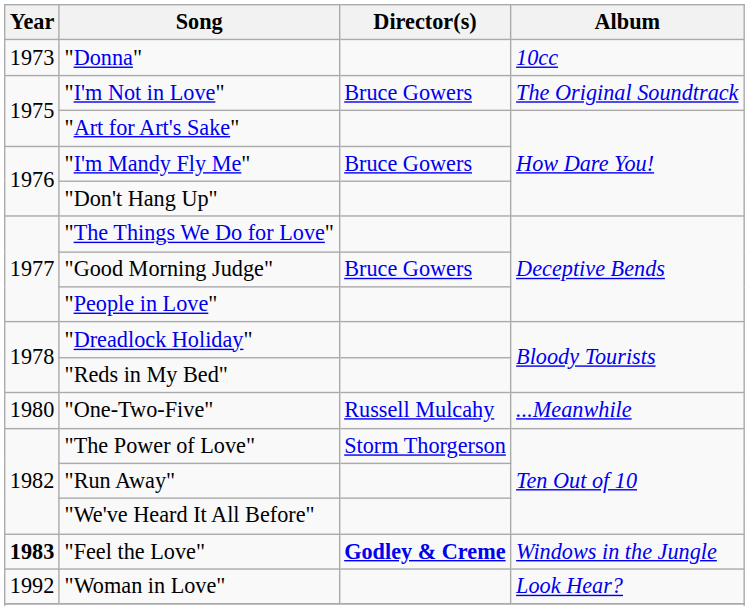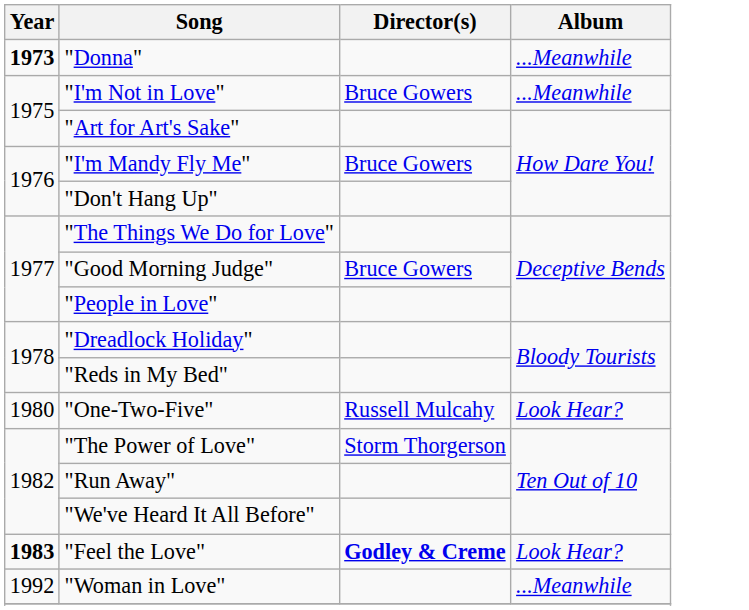"Donna" | Year: normal -> bold
"Donna" | Album: 10cc -> ...Meanwhile
"I'm Not in Love" | Album: The Original Soundtrack -> ...Meanwhile
"One-Two-Five" | Album: ...Meanwhile -> Look Hear?
"Feel the Love" | Album: Windows in the Jungle -> Look Hear?
"Woman in Love" | Album: Look Hear? -> ...Meanwhile
